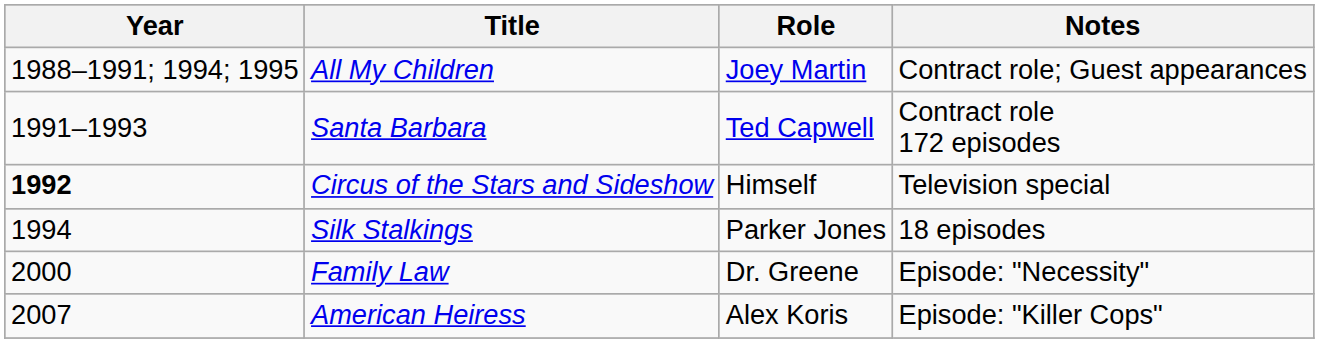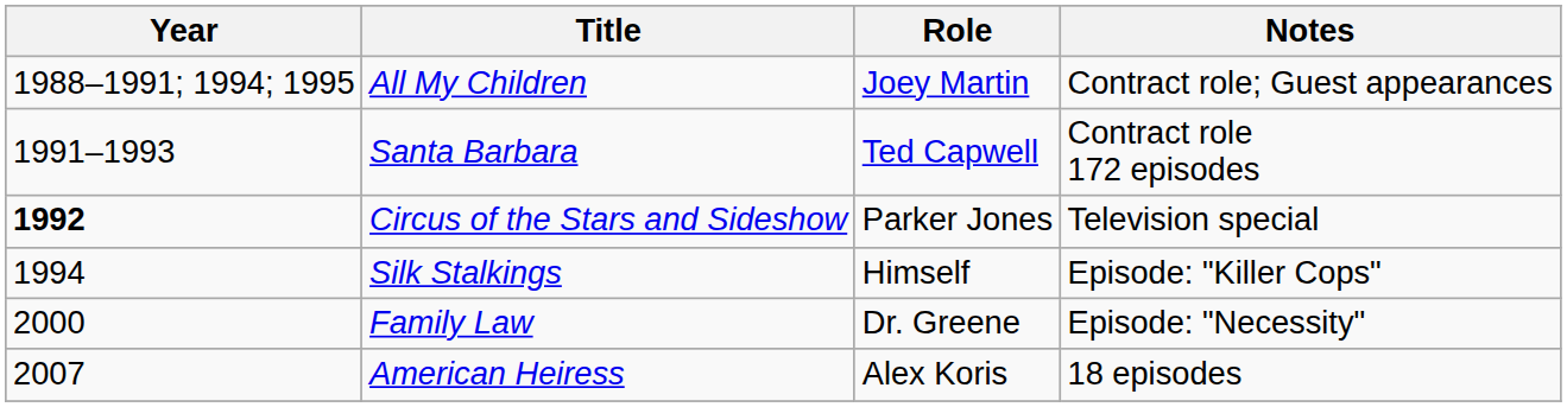Circus of the Stars and Sideshow | Role: Himself -> Parker Jones
Silk Stalkings | Role: Parker Jones -> Himself
Silk Stalkings | Notes: 18 episodes -> Episode: "Killer Cops"
American Heiress | Notes: Episode: "Killer Cops" -> 18 episodes
